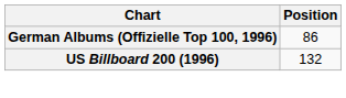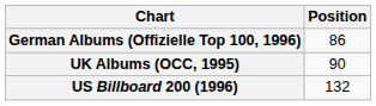+ row: UK Albums (OCC, 1995) | 90
